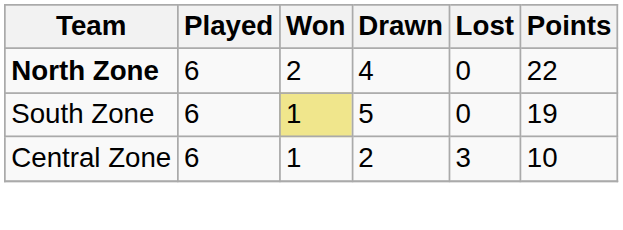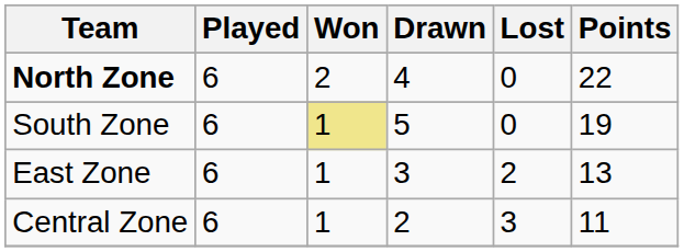+ row: East Zone | 6 | 1 | 3 | 2 | 13
Central Zone | Points: 10 -> 11
